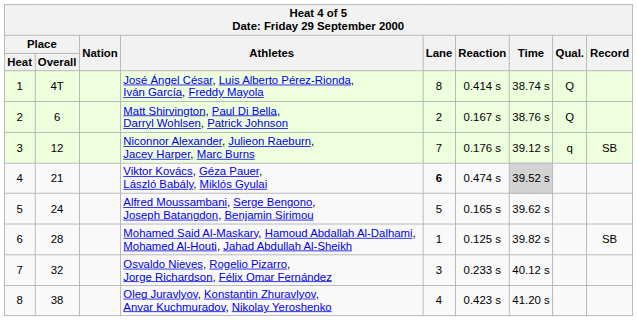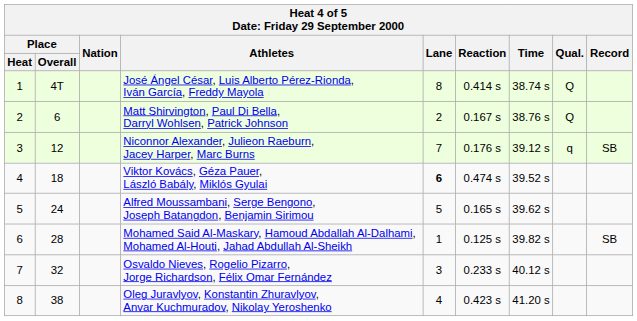Viktor Kovács, Géza Pauer, László Babály, Miklós Gyulai | Place / Overall: 21 -> 18
Viktor Kovács, Géza Pauer, László Babály, Miklós Gyulai | Time: lightgrey background -> no background
